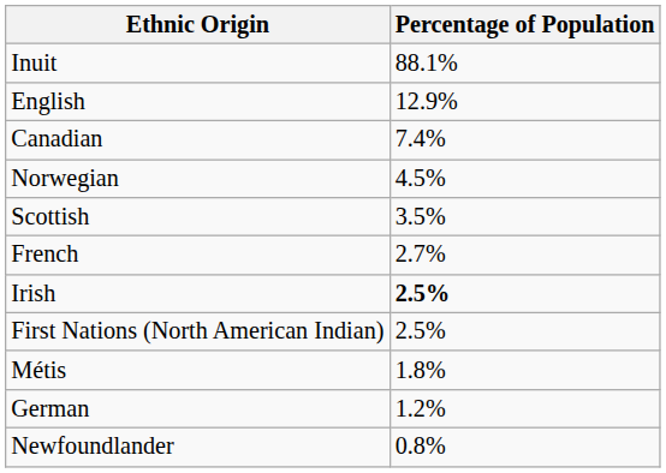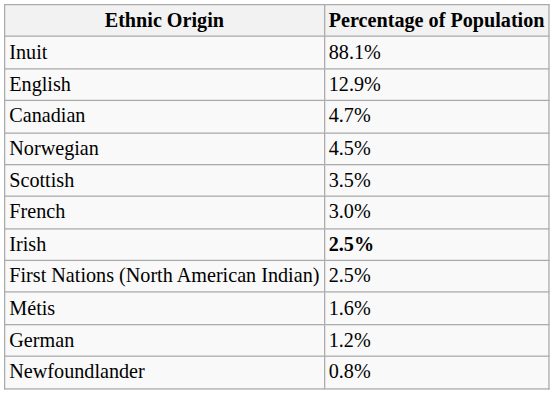Canadian | Percentage of Population: 7.4% -> 4.7%
French | Percentage of Population: 2.7% -> 3.0%
Métis | Percentage of Population: 1.8% -> 1.6%
